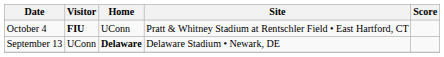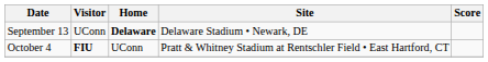rows swapped: September 13 <-> October 4
